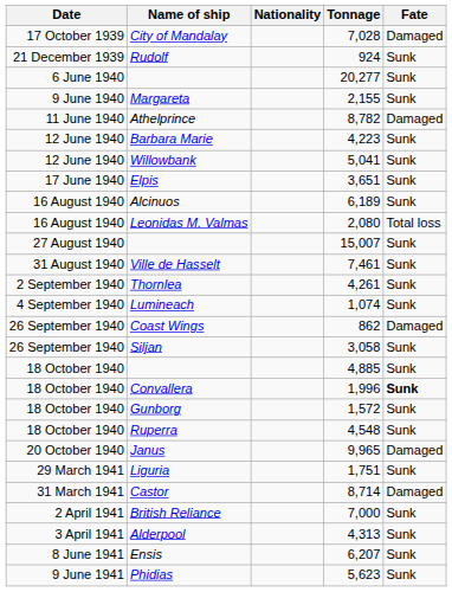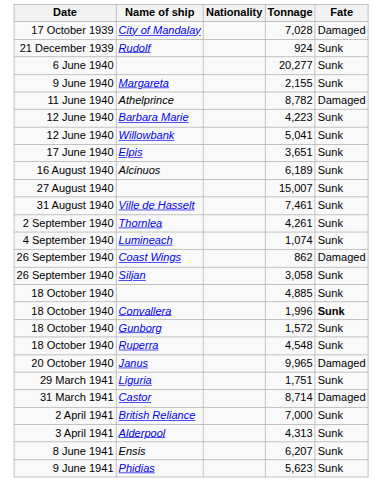- row: 16 August 1940 | Leonidas M. Valmas | 2,080 | Total loss
